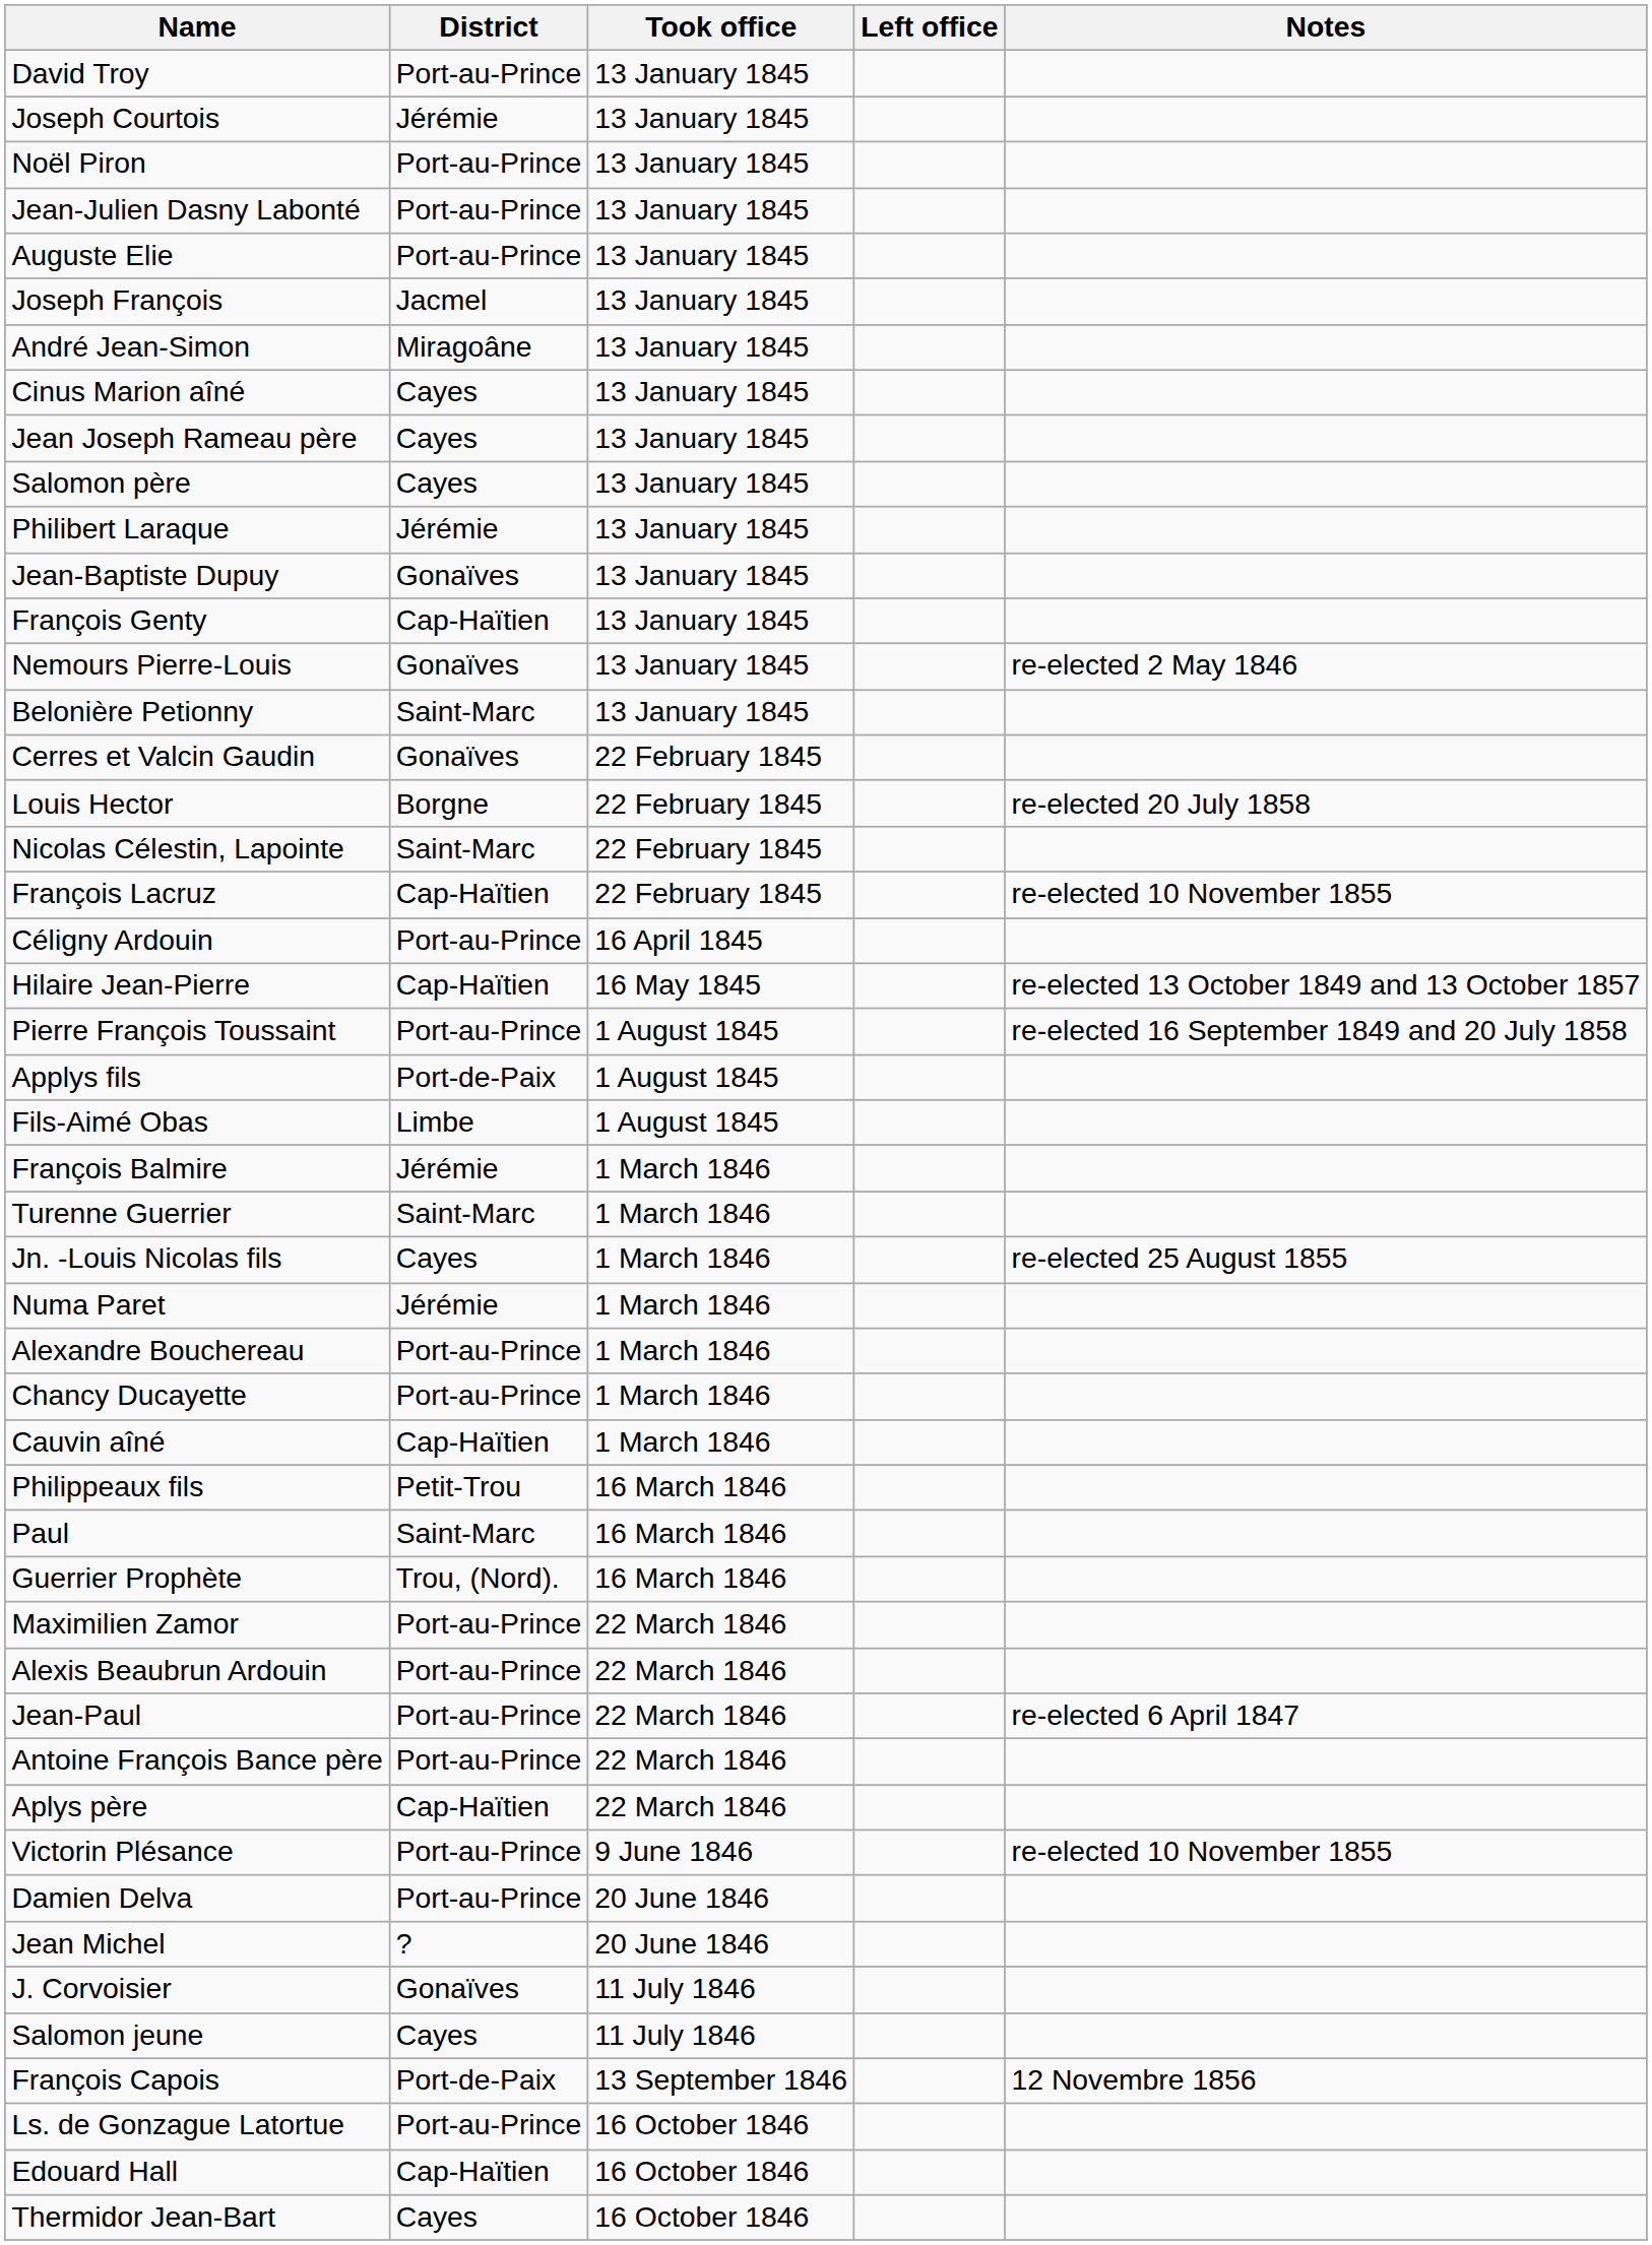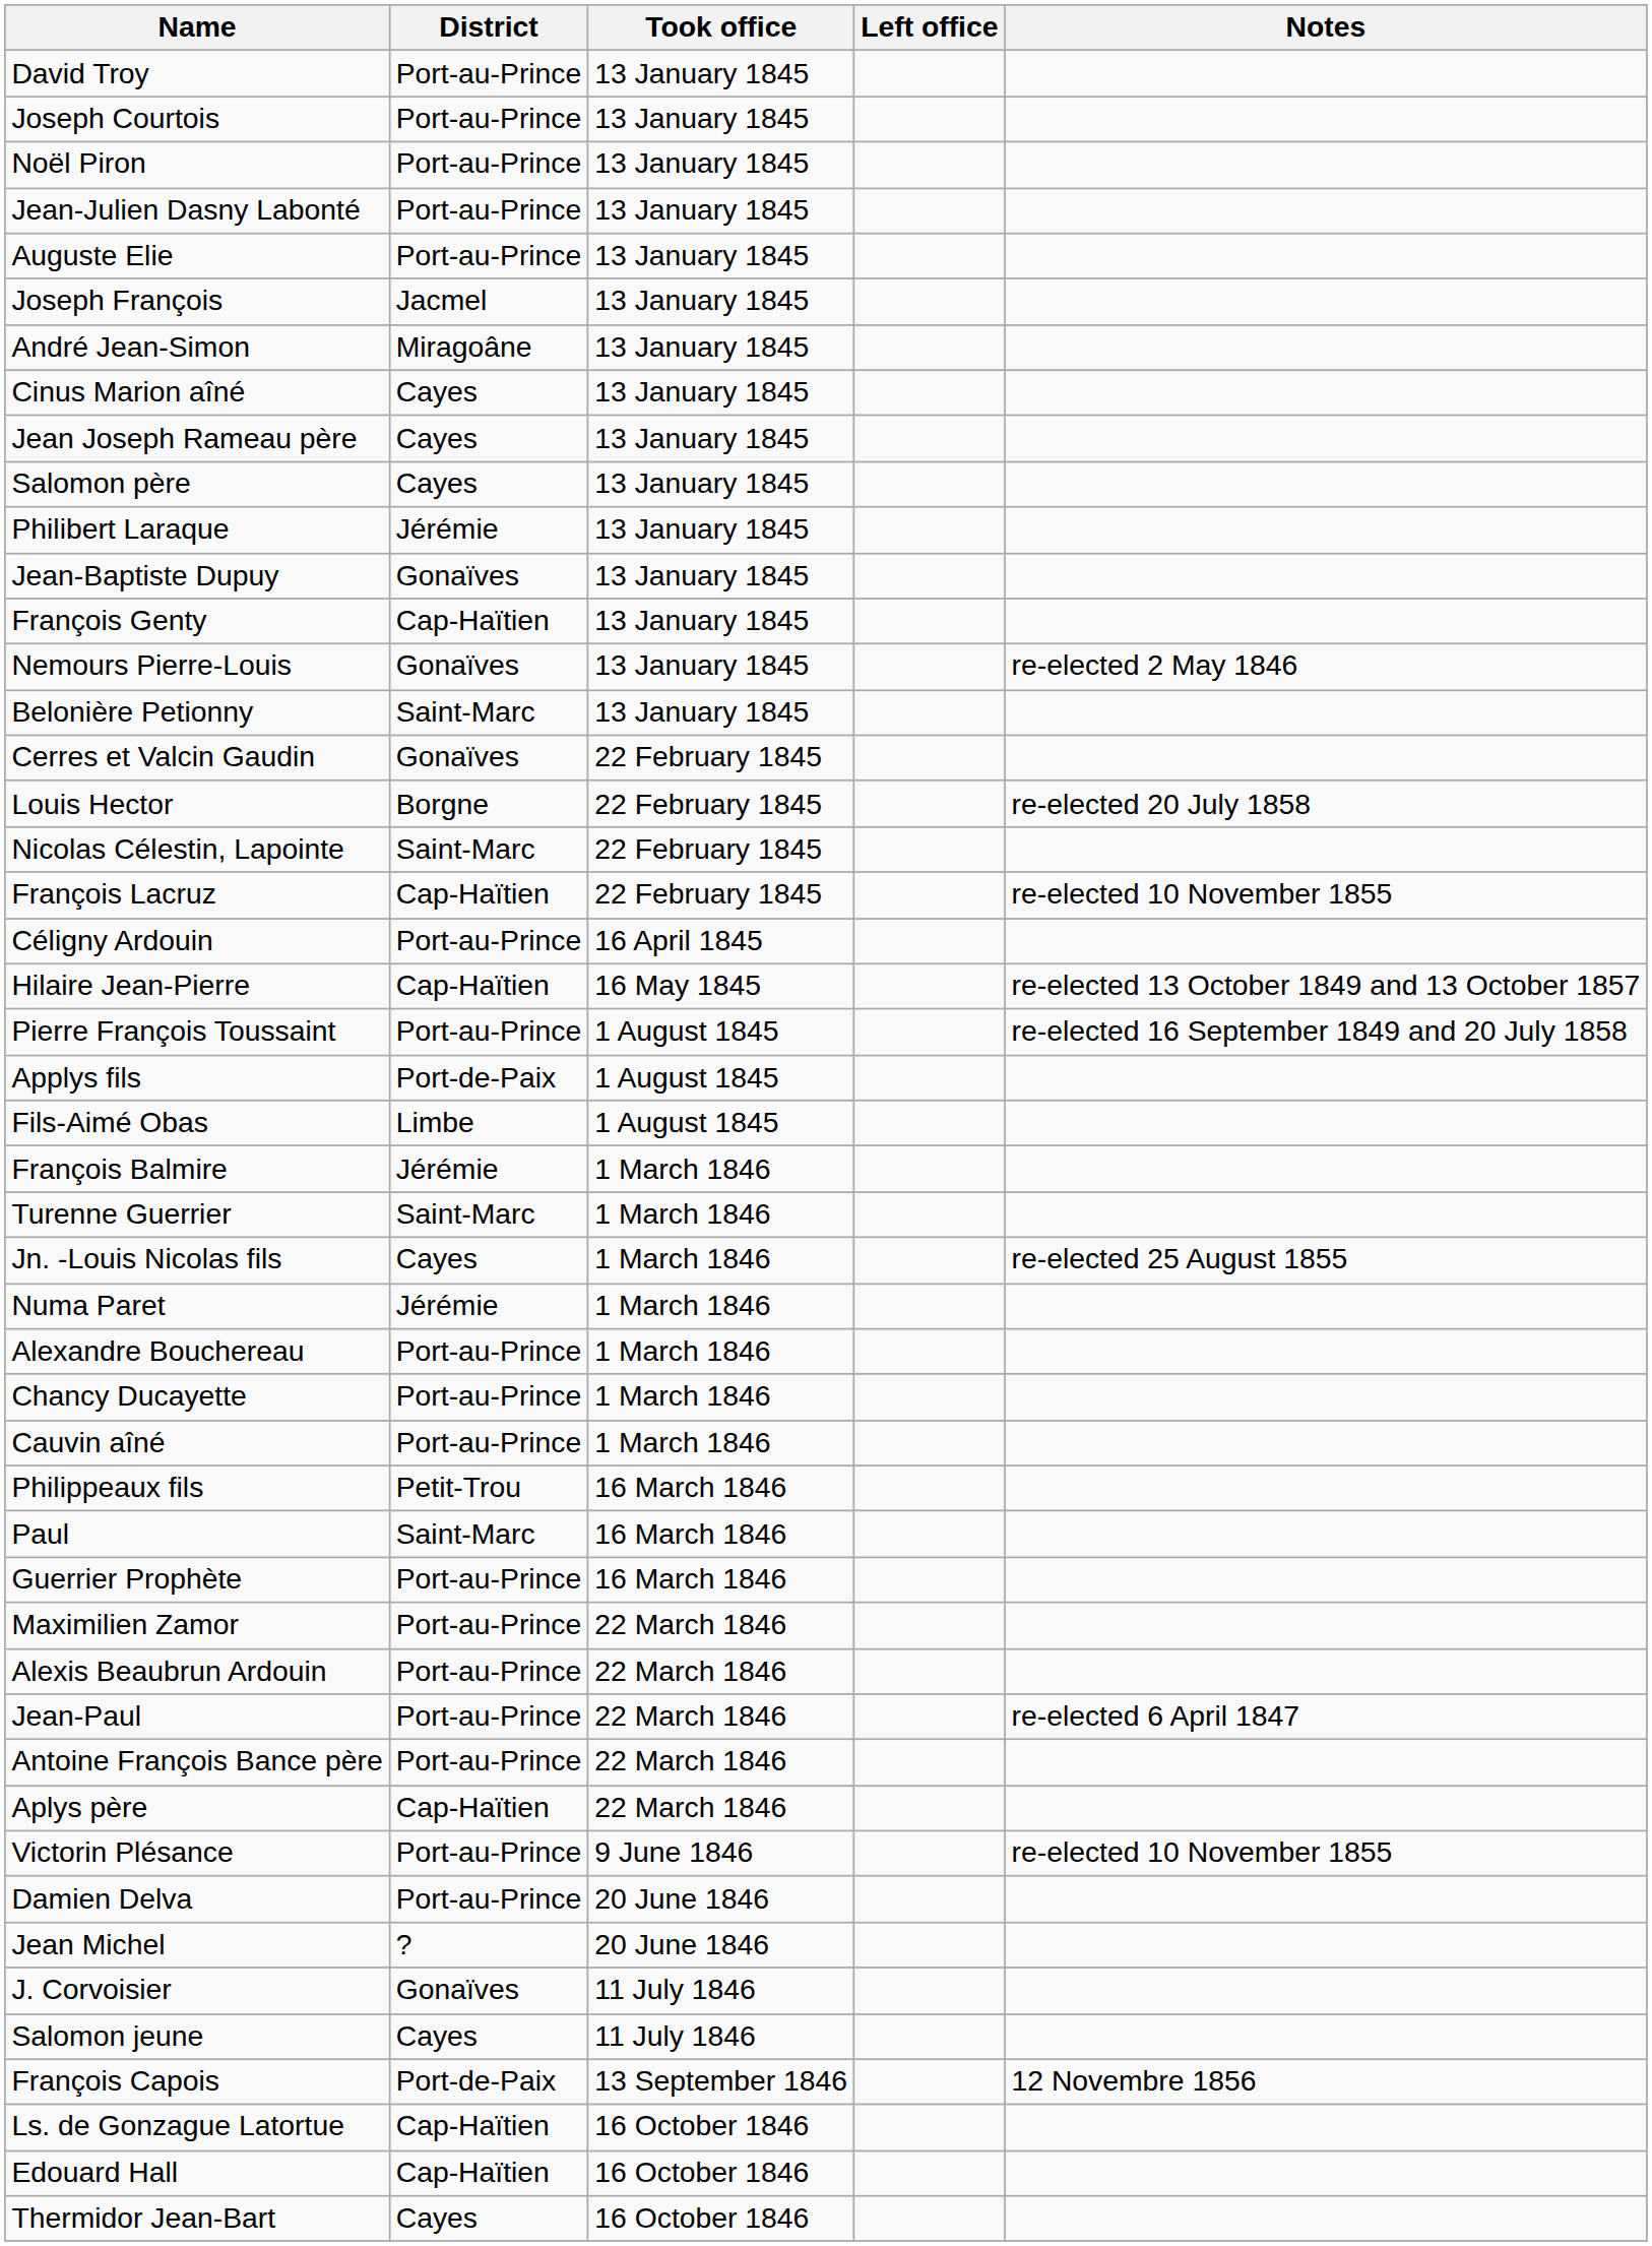Joseph Courtois | District: Jérémie -> Port-au-Prince
Cauvin aîné | District: Cap-Haïtien -> Port-au-Prince
Guerrier Prophète | District: Trou, (Nord). -> Port-au-Prince
Ls. de Gonzague Latortue | District: Port-au-Prince -> Cap-Haïtien
